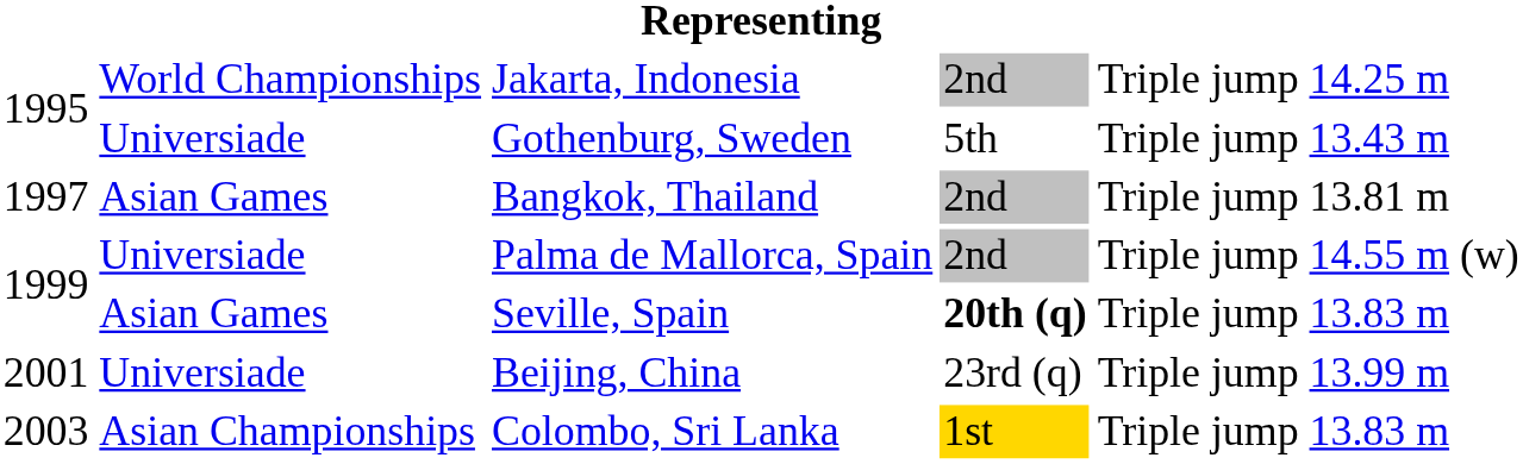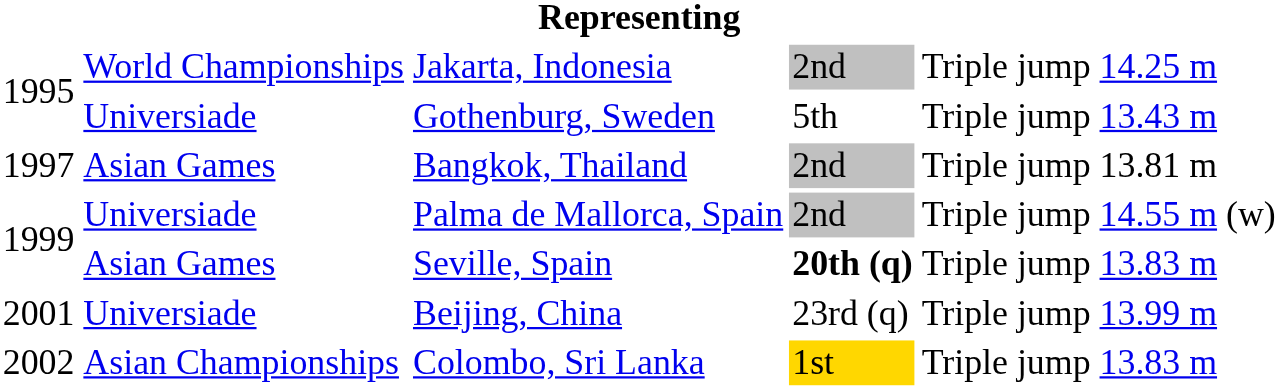Colombo, Sri Lanka | column 1: 2003 -> 2002
